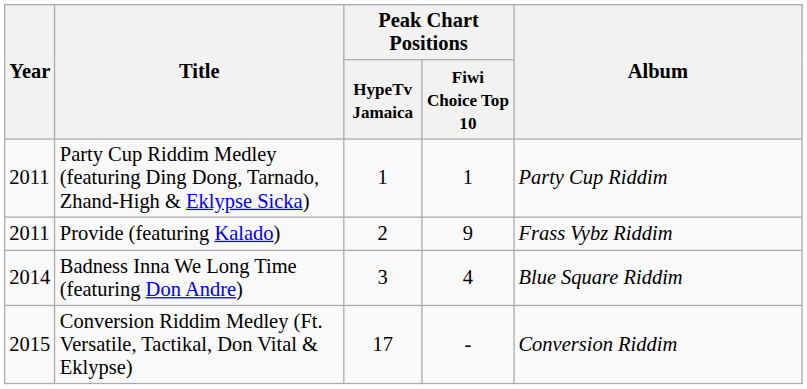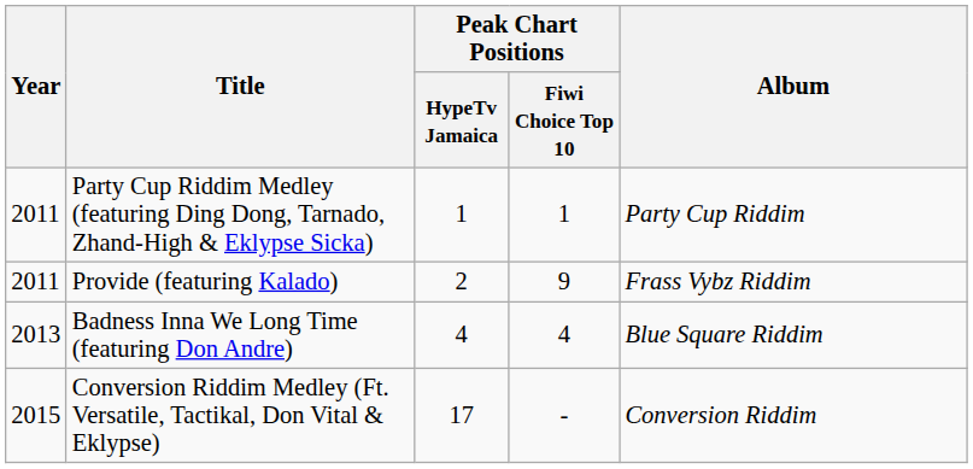Badness Inna We Long Time (featuring Don Andre) | Year: 2014 -> 2013
Badness Inna We Long Time (featuring Don Andre) | Peak Chart Positions / HypeTv Jamaica: 3 -> 4
